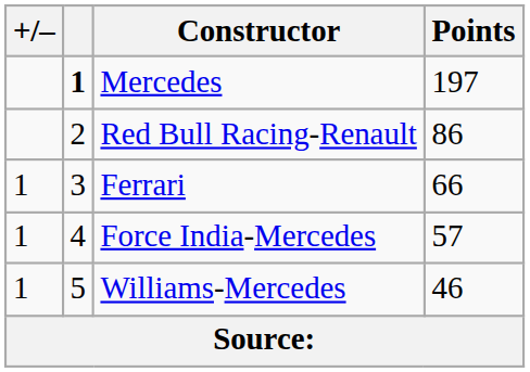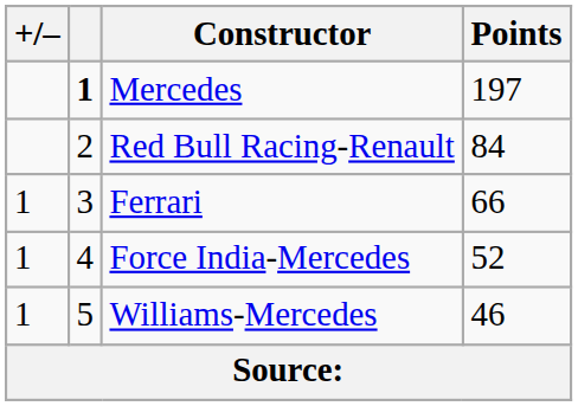Red Bull Racing-Renault | Points: 86 -> 84
Force India-Mercedes | Points: 57 -> 52
